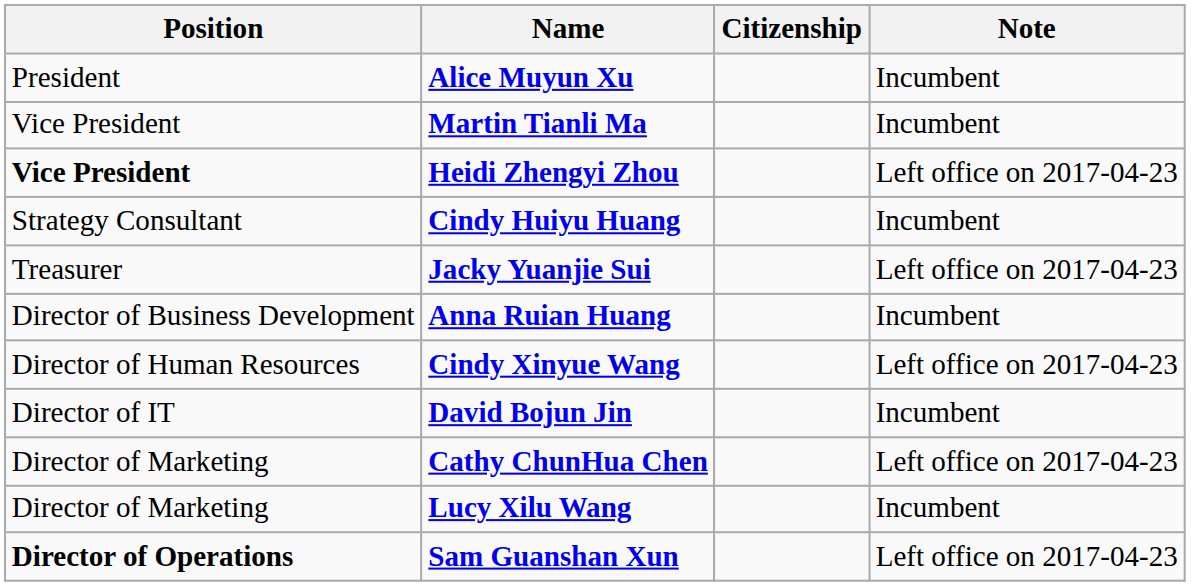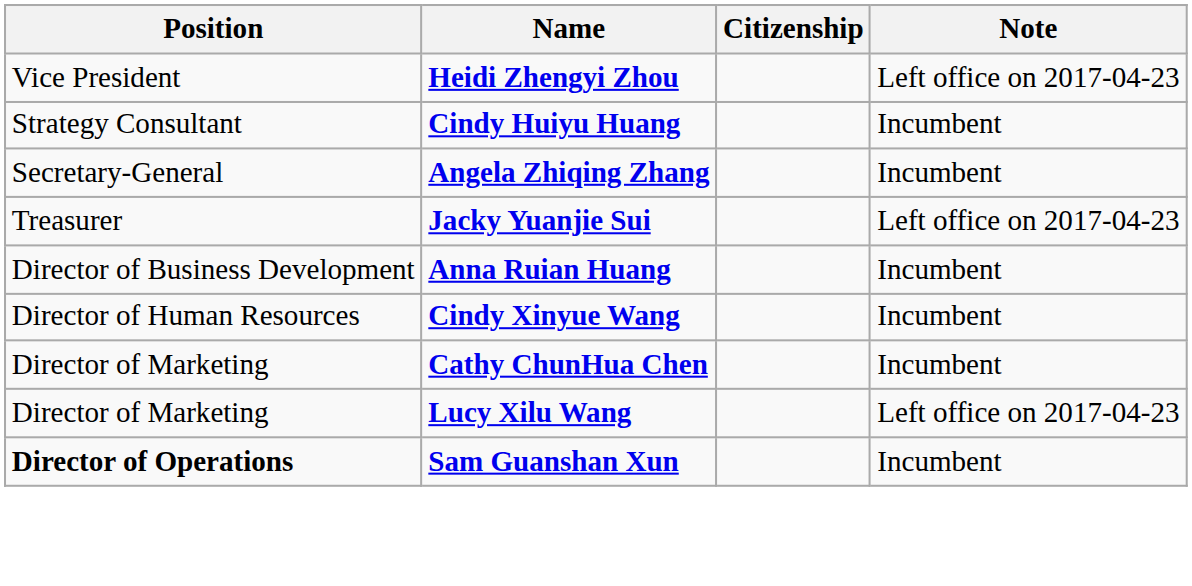- row: President | Alice Muyun Xu | Incumbent
- row: Vice President | Martin Tianli Ma | Incumbent
Heidi Zhengyi Zhou | Position: bold -> normal
+ row: Secretary-General | Angela Zhiqing Zhang | Incumbent
Cindy Xinyue Wang | Note: Left office on 2017-04-23 -> Incumbent
- row: Director of IT | David Bojun Jin | Incumbent
Cathy ChunHua Chen | Note: Left office on 2017-04-23 -> Incumbent
Lucy Xilu Wang | Note: Incumbent -> Left office on 2017-04-23
Sam Guanshan Xun | Note: Left office on 2017-04-23 -> Incumbent
